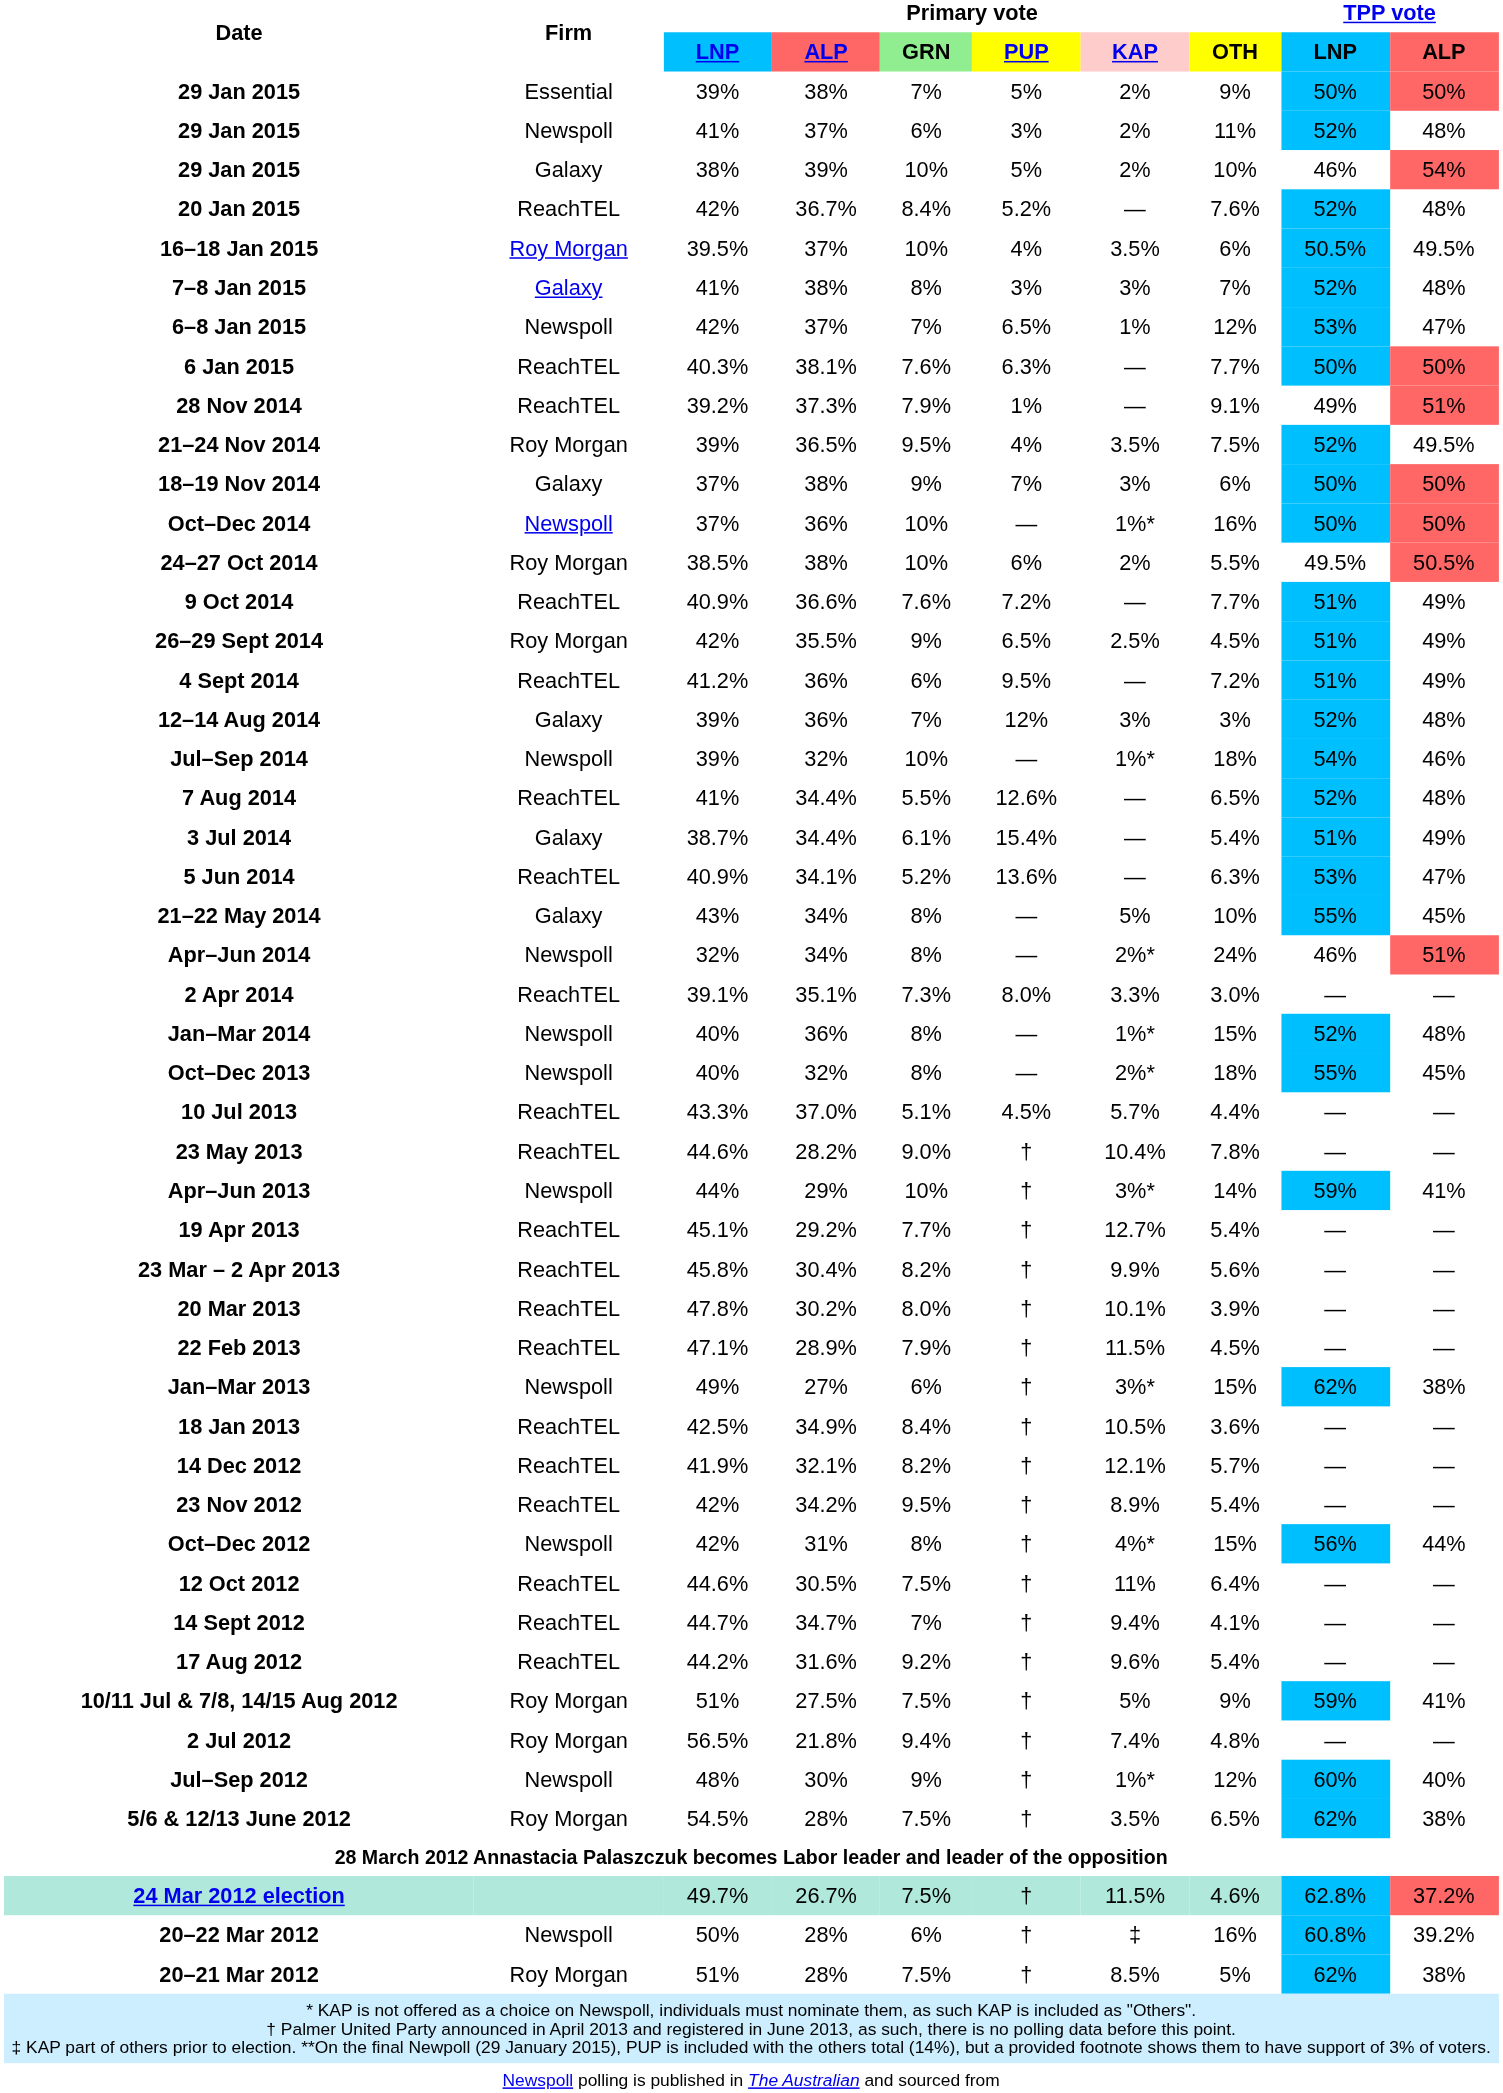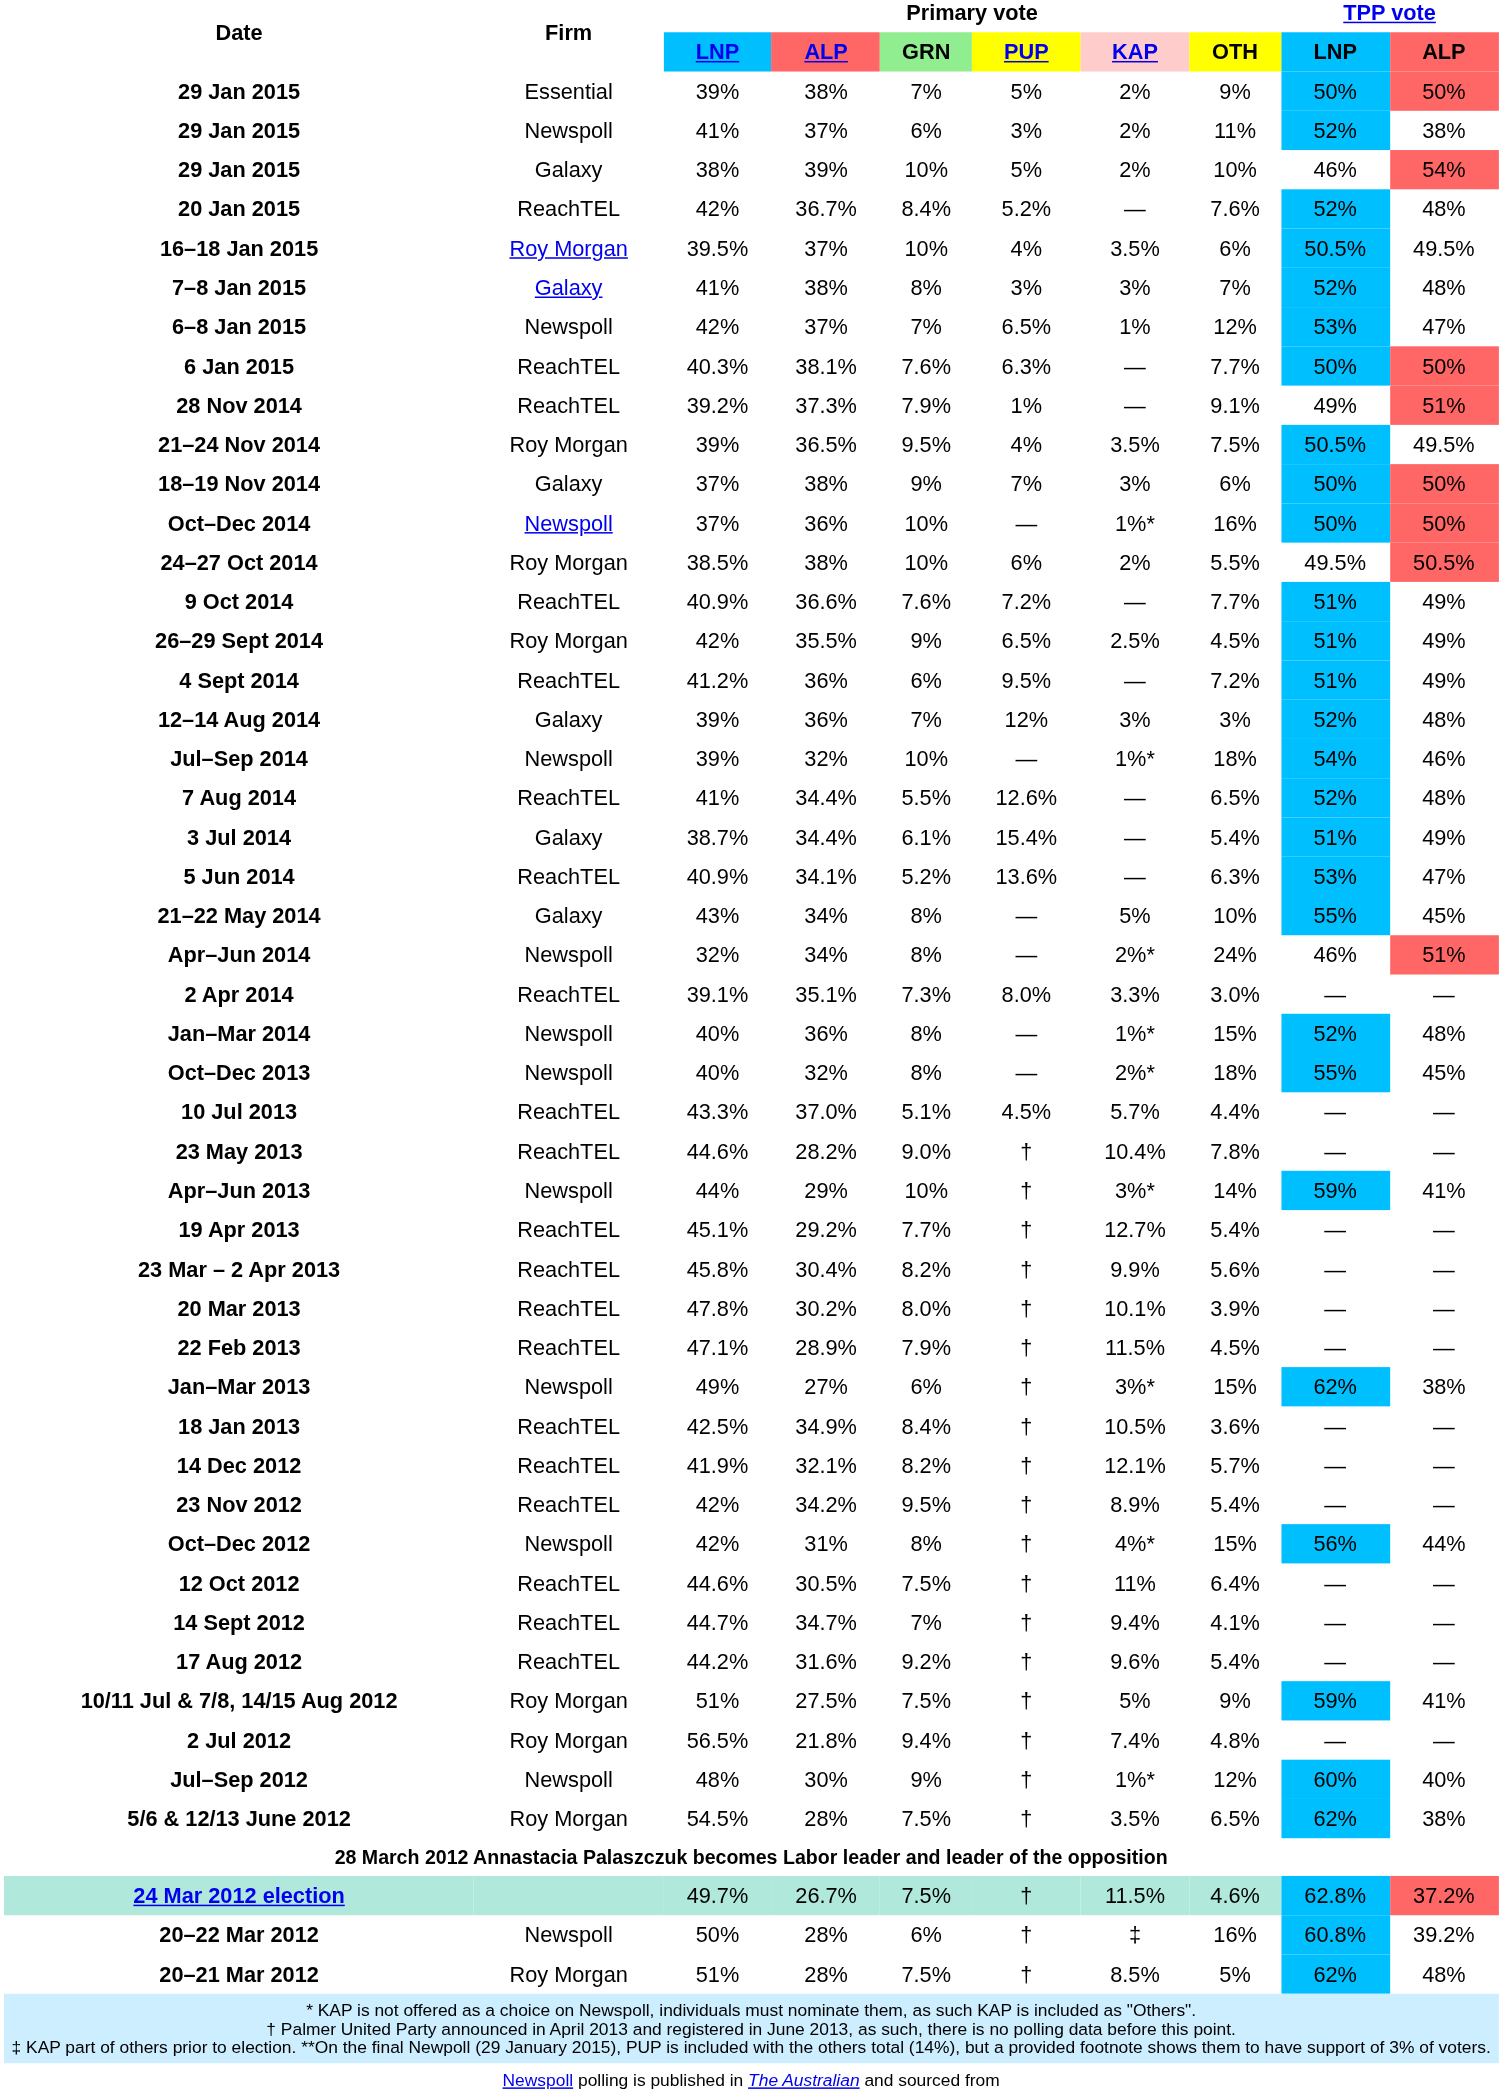29 Jan 2015 / 37% | TPP vote / ALP: 48% -> 38%
21–24 Nov 2014 | TPP vote / LNP: 52% -> 50.5%
20–21 Mar 2012 | TPP vote / ALP: 38% -> 48%
